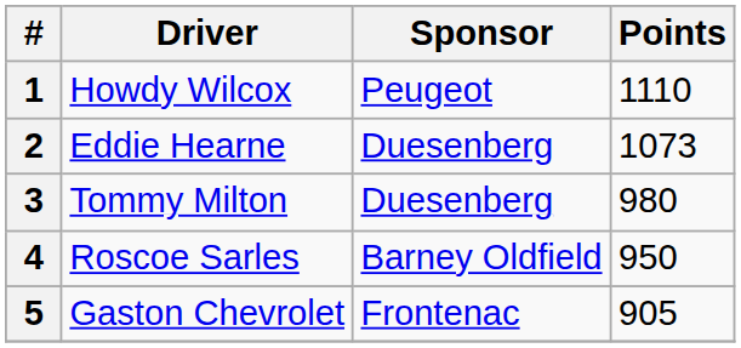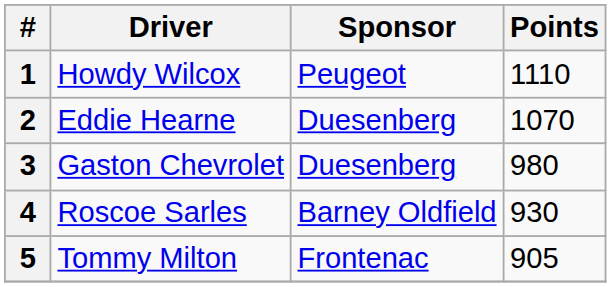2 | Points: 1073 -> 1070
3 | Driver: Tommy Milton -> Gaston Chevrolet
4 | Points: 950 -> 930
5 | Driver: Gaston Chevrolet -> Tommy Milton
